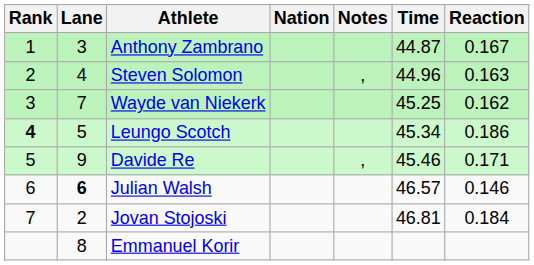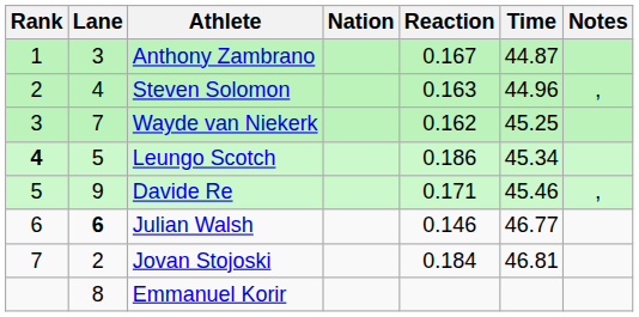columns swapped: Reaction <-> Notes
Julian Walsh | Time: 46.57 -> 46.77
